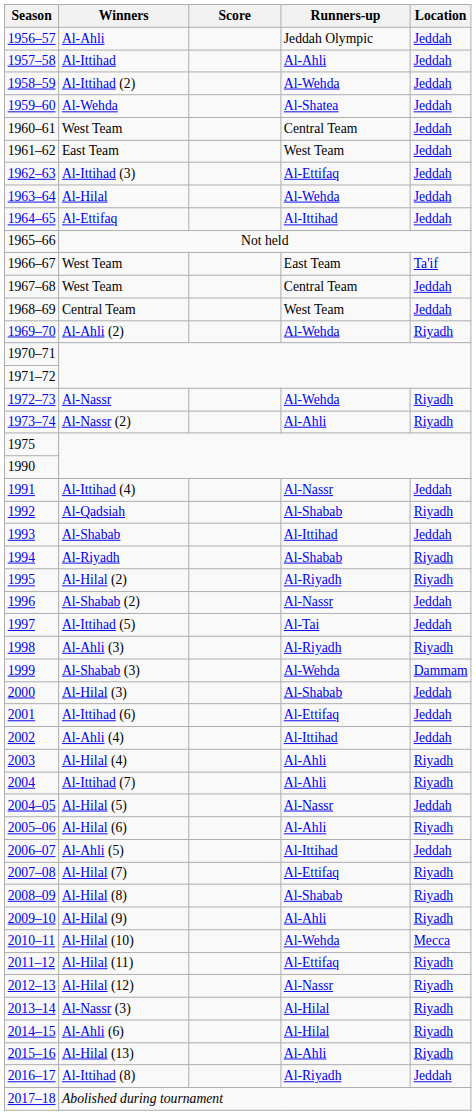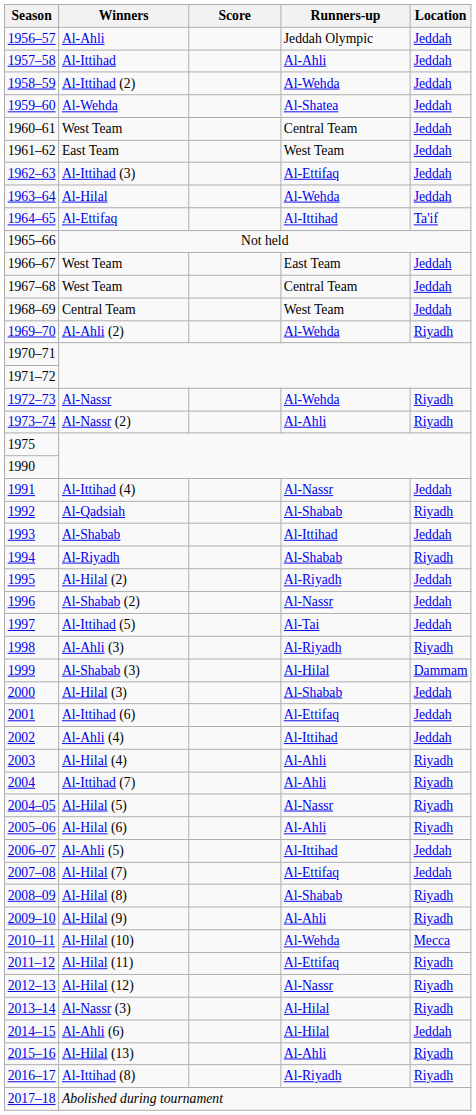1964–65 | Location: Jeddah -> Ta'if
1966–67 | Location: Ta'if -> Jeddah
1995 | Location: Riyadh -> Jeddah
1999 | Runners-up: Al-Wehda -> Al-Hilal
2004–05 | Location: Jeddah -> Riyadh
2007–08 | Location: Riyadh -> Jeddah
2014–15 | Location: Riyadh -> Jeddah
2016–17 | Location: Jeddah -> Riyadh
